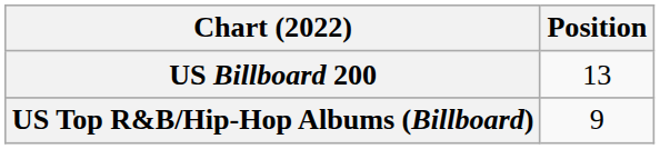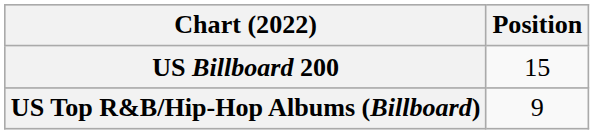US Billboard 200 | Position: 13 -> 15
